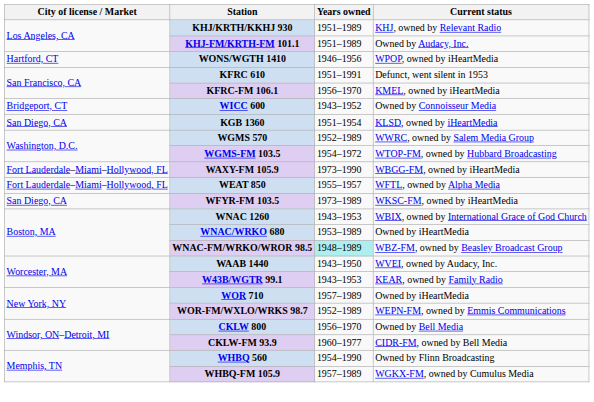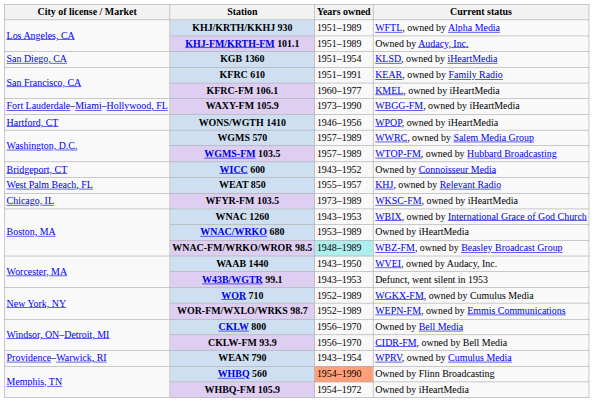KHJ/KRTH/KKHJ 930 | Current status: KHJ, owned by Relevant Radio -> WFTL, owned by Alpha Media
rows swapped: KGB 1360 <-> WONS/WGTH 1410
KFRC 610 | Current status: Defunct, went silent in 1953 -> KEAR, owned by Family Radio
KFRC-FM 106.1 | Years owned: 1956–1970 -> 1960–1977
rows swapped: WICC 600 <-> WAXY-FM 105.9
WGMS 570 | Years owned: 1952–1989 -> 1957–1989
WGMS-FM 103.5 | Years owned: 1954–1972 -> 1957–1989
WEAT 850 | City of license / Market: Fort Lauderdale–Miami–Hollywood, FL -> West Palm Beach, FL
WEAT 850 | Current status: WFTL, owned by Alpha Media -> KHJ, owned by Relevant Radio
WFYR-FM 103.5 | City of license / Market: San Diego, CA -> Chicago, IL
W43B/WGTR 99.1 | Current status: KEAR, owned by Family Radio -> Defunct, went silent in 1953
WOR 710 | Years owned: 1957–1989 -> 1952–1989
WOR 710 | Current status: Owned by iHeartMedia -> WGKX-FM, owned by Cumulus Media
CKLW-FM 93.9 | Years owned: 1960–1977 -> 1956–1970
+ row: Providence–Warwick, RI | WEAN 790 | 1943–1954 | WPRV, owned by Cumulus Media
WHBQ 560 | Years owned: no background -> lightsalmon background
WHBQ-FM 105.9 | Years owned: 1957–1989 -> 1954–1972
WHBQ-FM 105.9 | Current status: WGKX-FM, owned by Cumulus Media -> Owned by iHeartMedia
